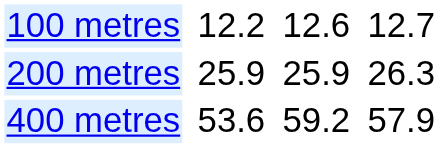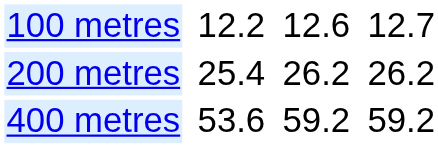200 metres | column 3: 25.9 -> 25.4
200 metres | column 5: 25.9 -> 26.2
200 metres | column 7: 26.3 -> 26.2
400 metres | column 7: 57.9 -> 59.2
